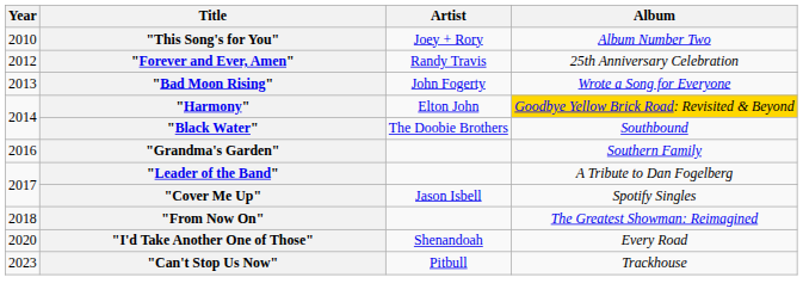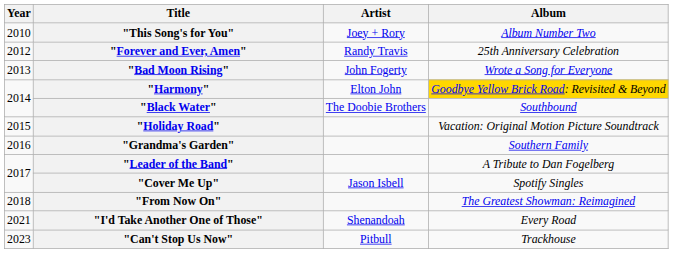+ row: 2015 | "Holiday Road" | Vacation: Original Motion Picture Soundtrack
"I'd Take Another One of Those" | Year: 2020 -> 2021
